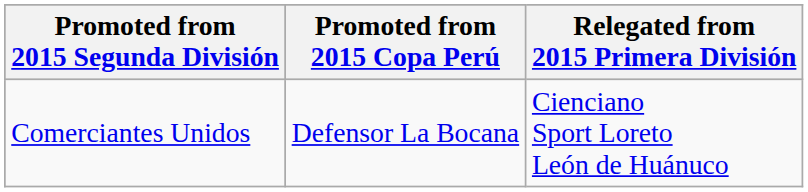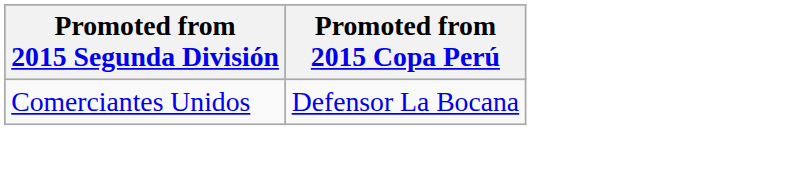- column: Relegated from 2015 Primera División | Cienciano Sport Loreto León de Huánuco
